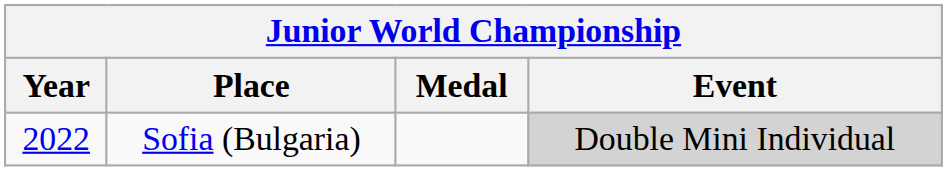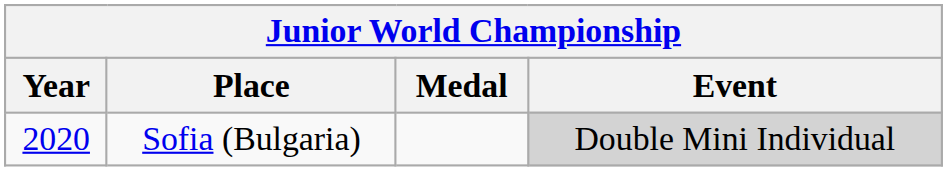Sofia (Bulgaria) | Year: 2022 -> 2020
